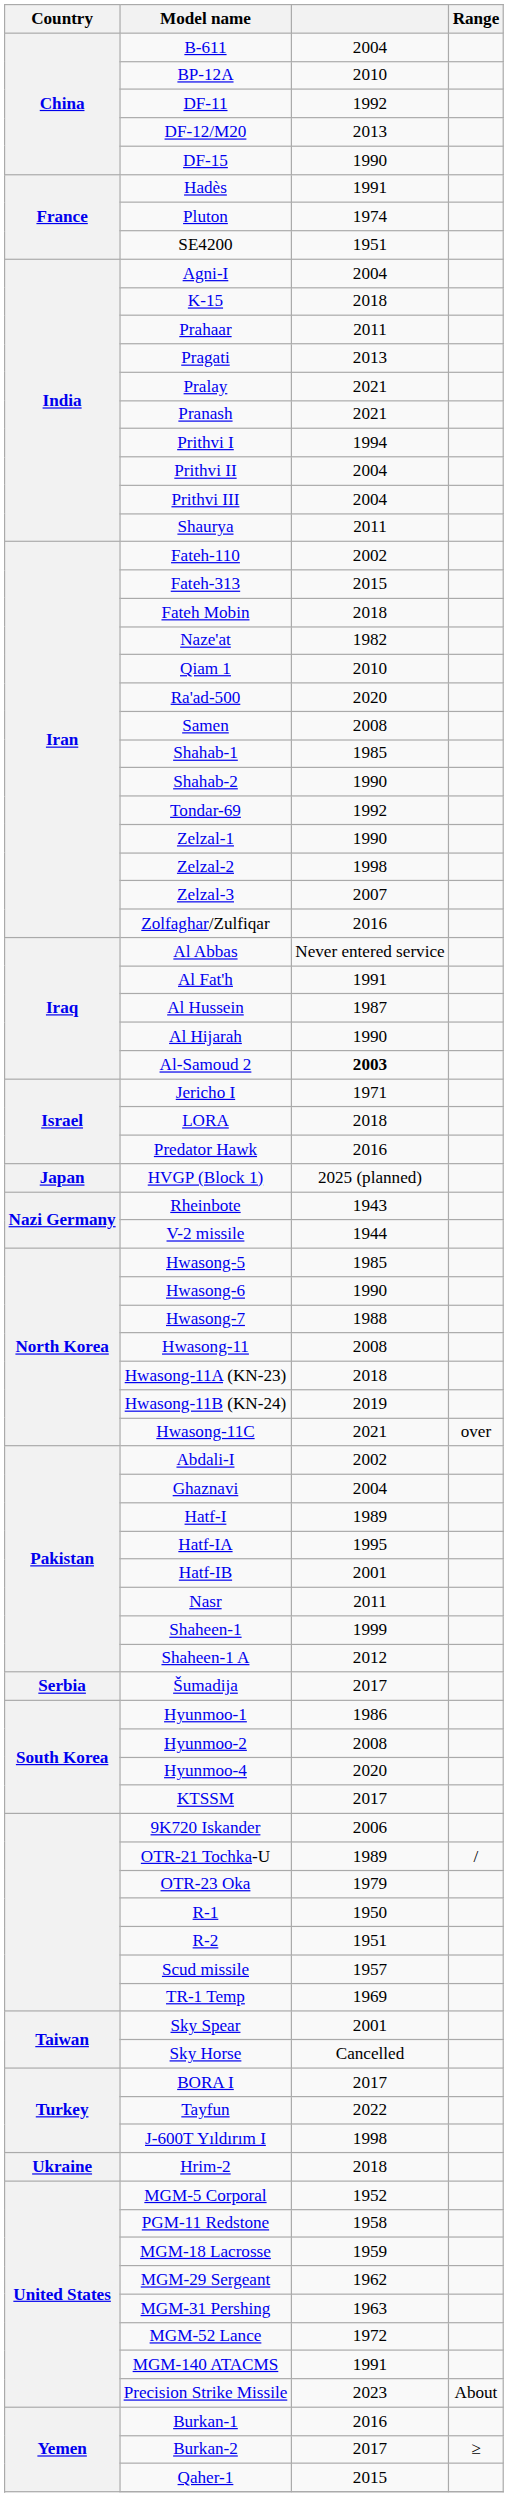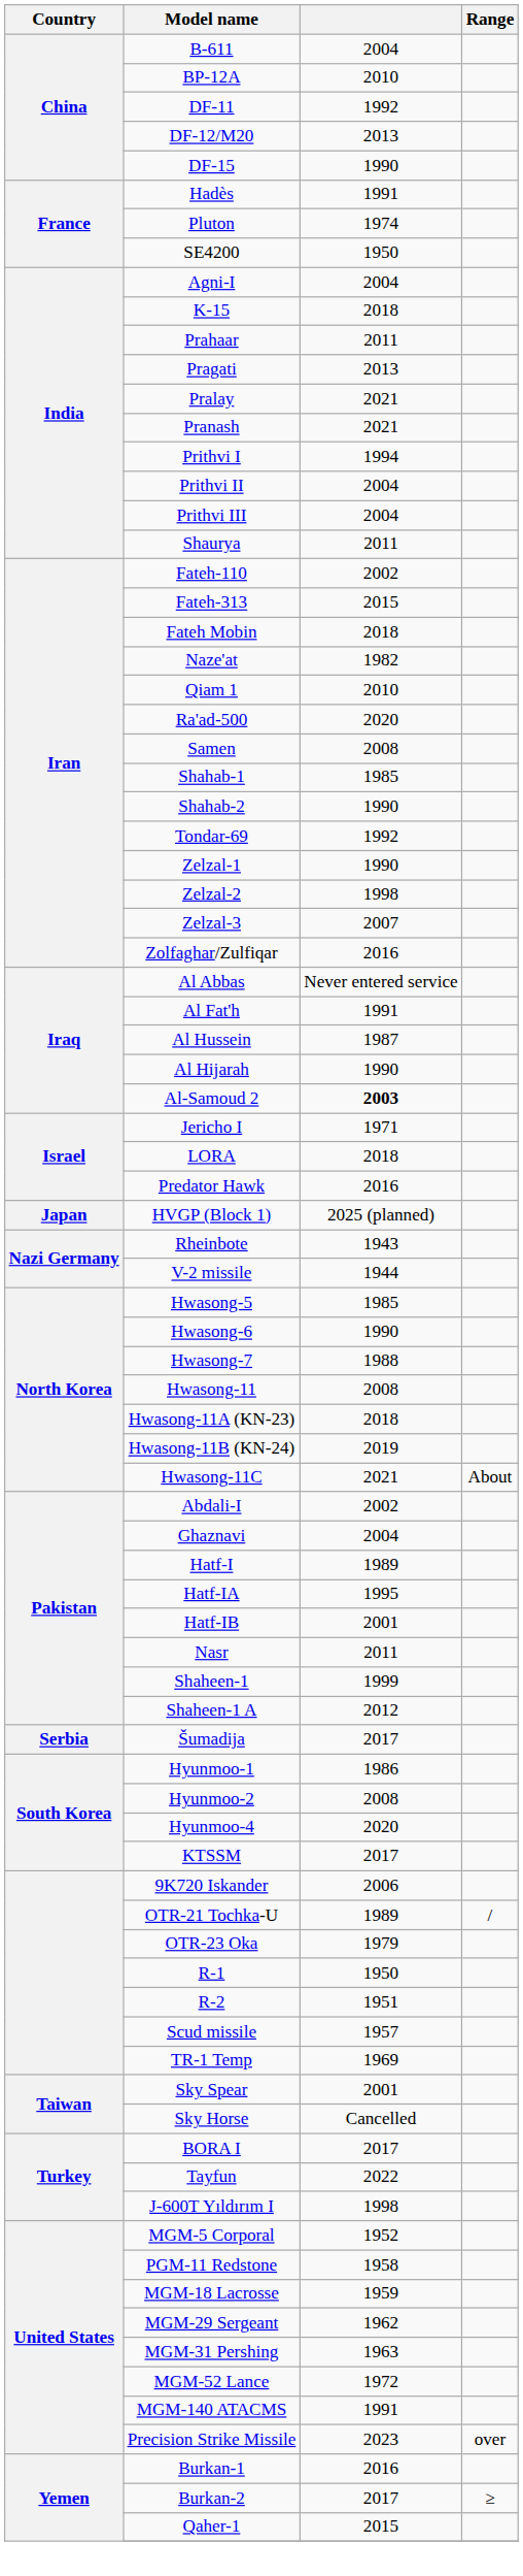SE4200 | column 3: 1951 -> 1950
Hwasong-11C | Range: over -> About
- row: Ukraine | Hrim-2 | 2018
Precision Strike Missile | Range: About -> over
